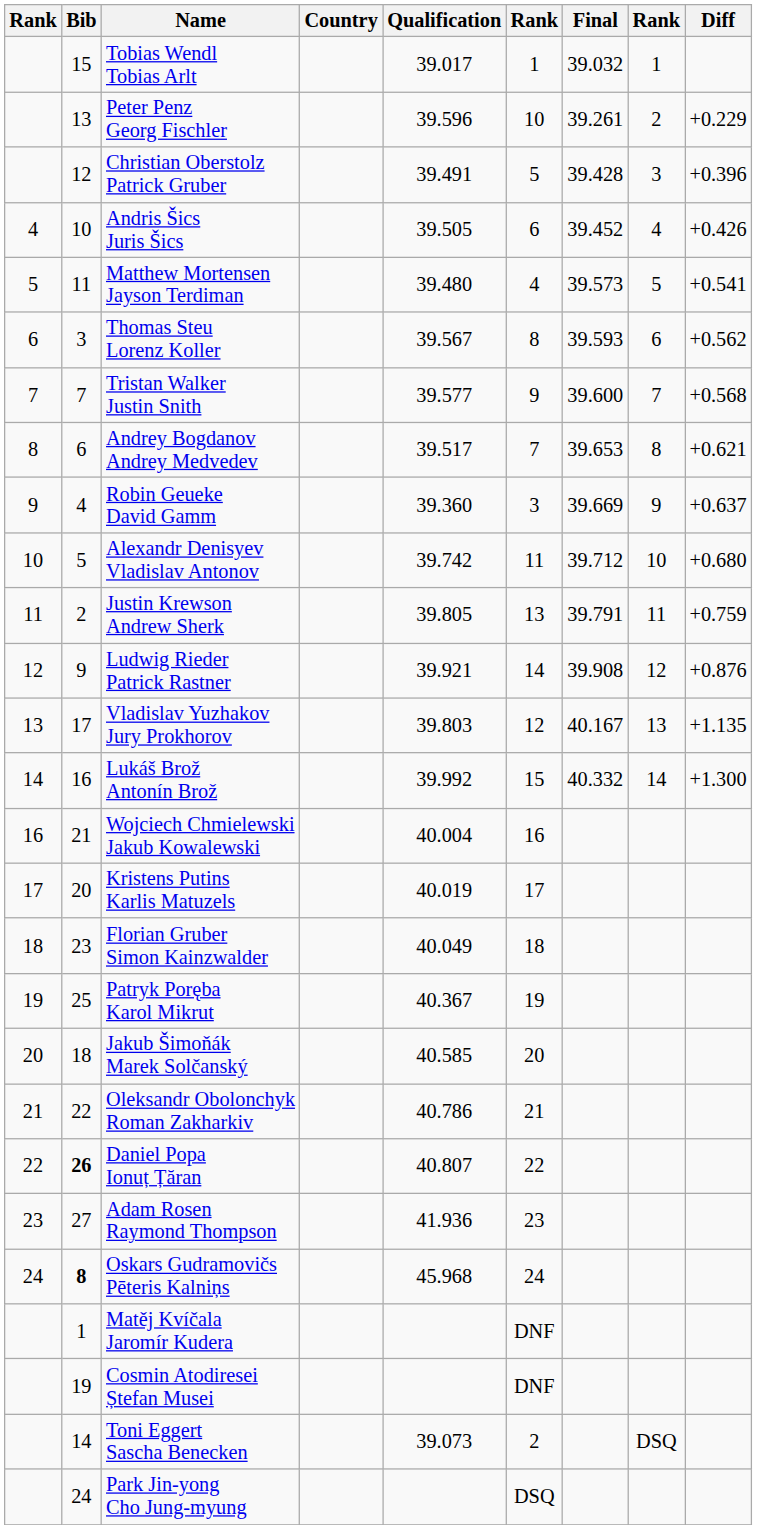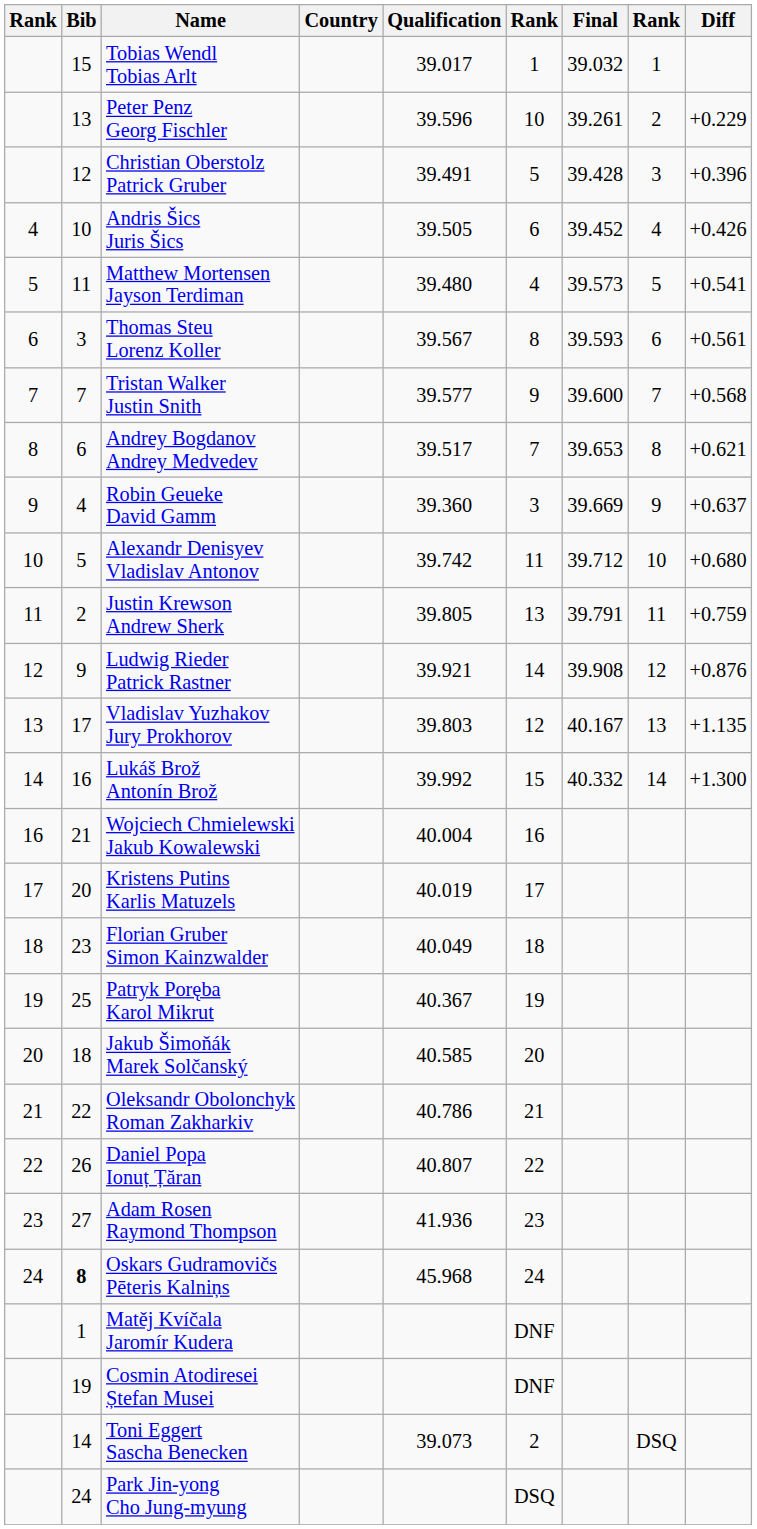Thomas Steu Lorenz Koller | Diff: +0.562 -> +0.561
Daniel Popa Ionuț Țăran | Bib: bold -> normal
